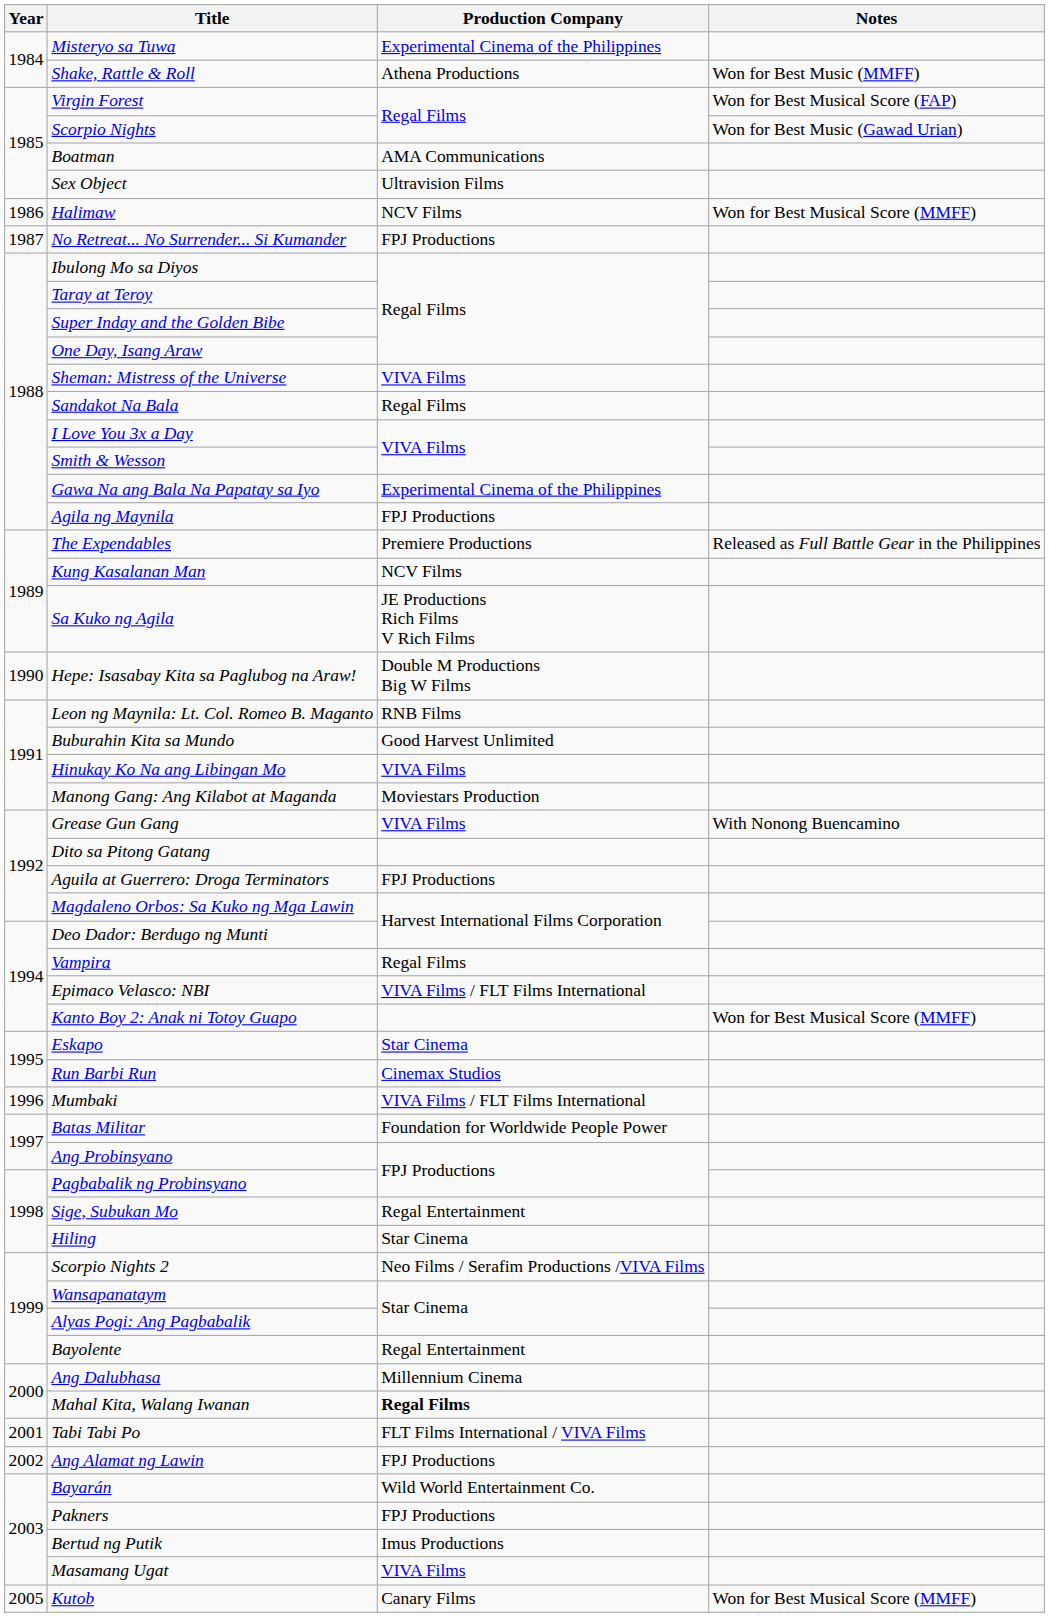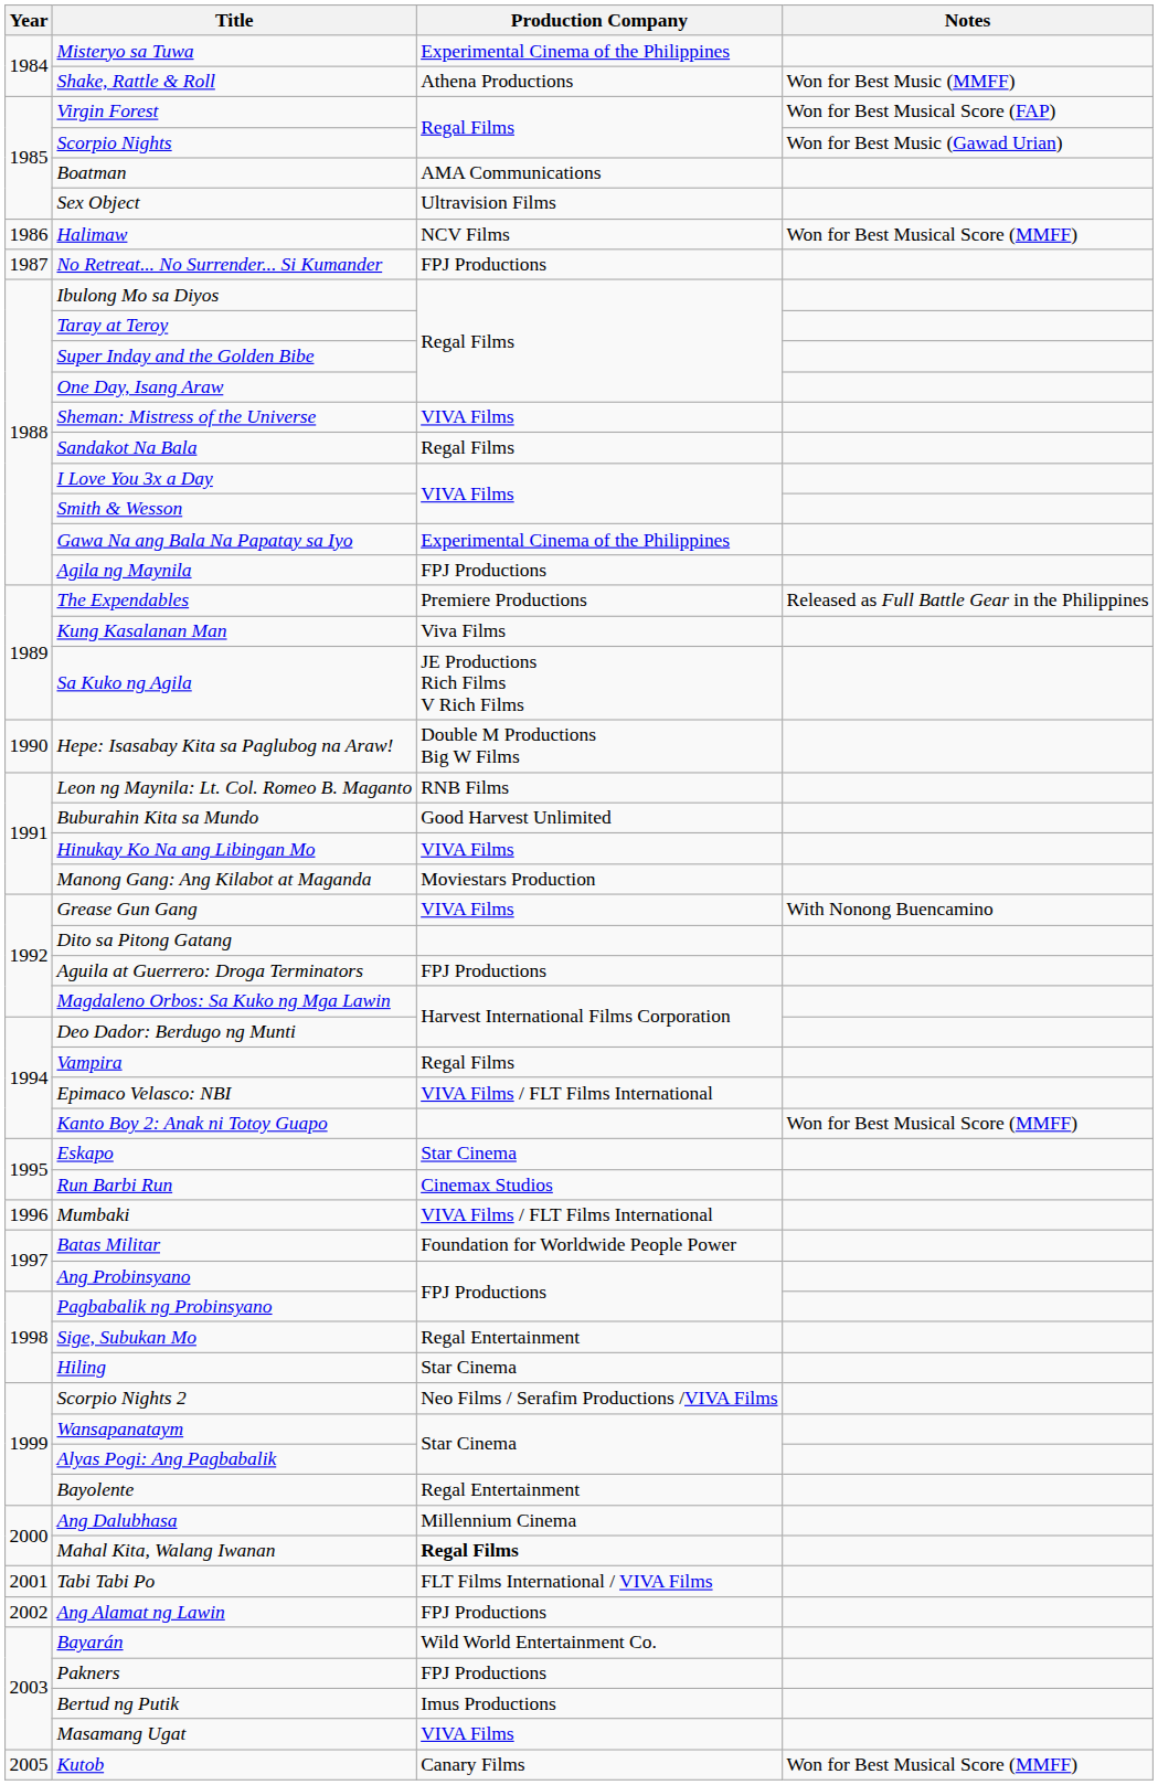Kung Kasalanan Man | Production Company: NCV Films -> Viva Films
